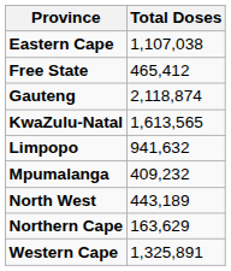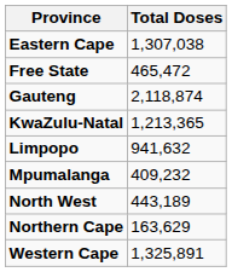Eastern Cape | Total Doses: 1,107,038 -> 1,307,038
Free State | Total Doses: 465,412 -> 465,472
KwaZulu-Natal | Total Doses: 1,613,565 -> 1,213,365
